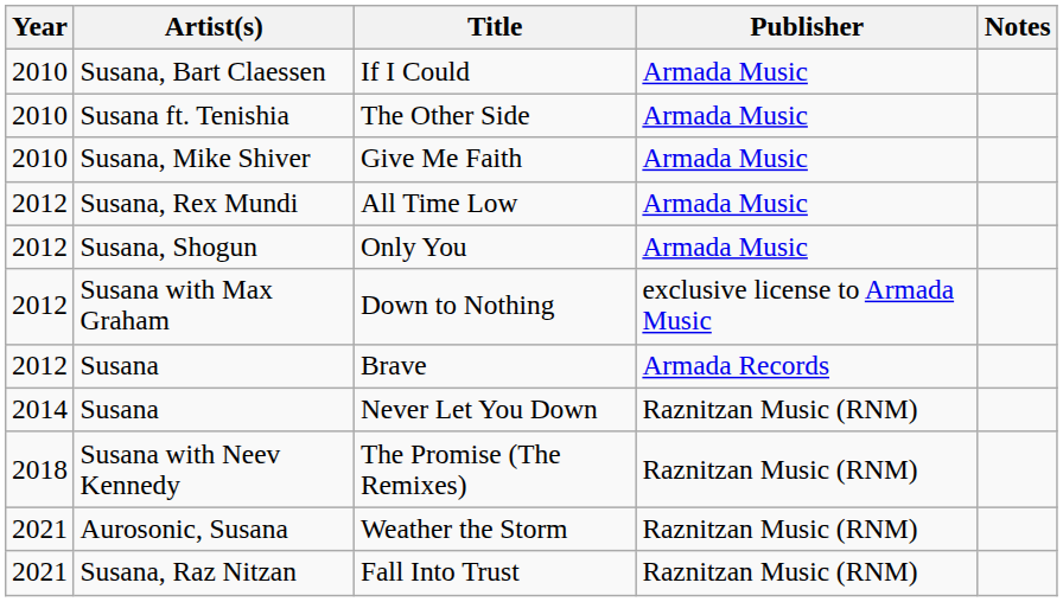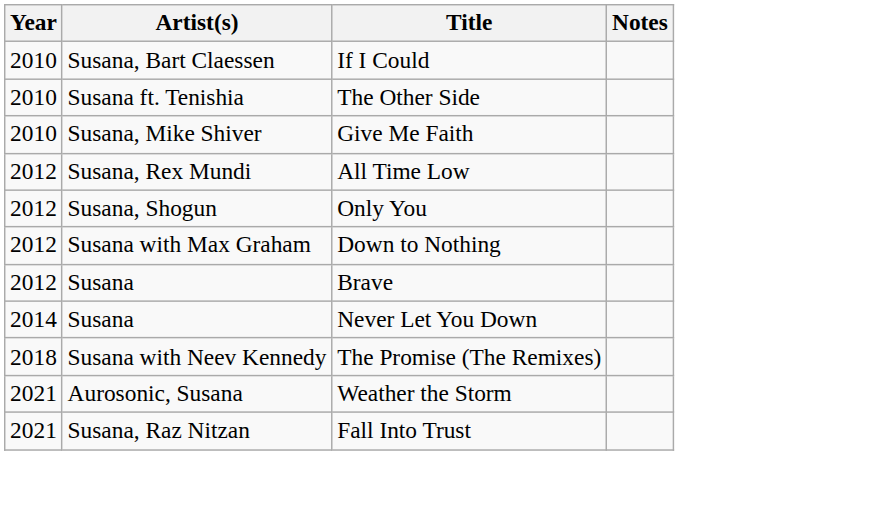- column: Publisher | Armada Music | Armada Music | Armada Music | Armada Music | Armada Music | exclusive license to Armada Music | Armada Records | Raznitzan Music (RNM) | Raznitzan Music (RNM) | Raznitzan Music (RNM) | Raznitzan Music (RNM)
